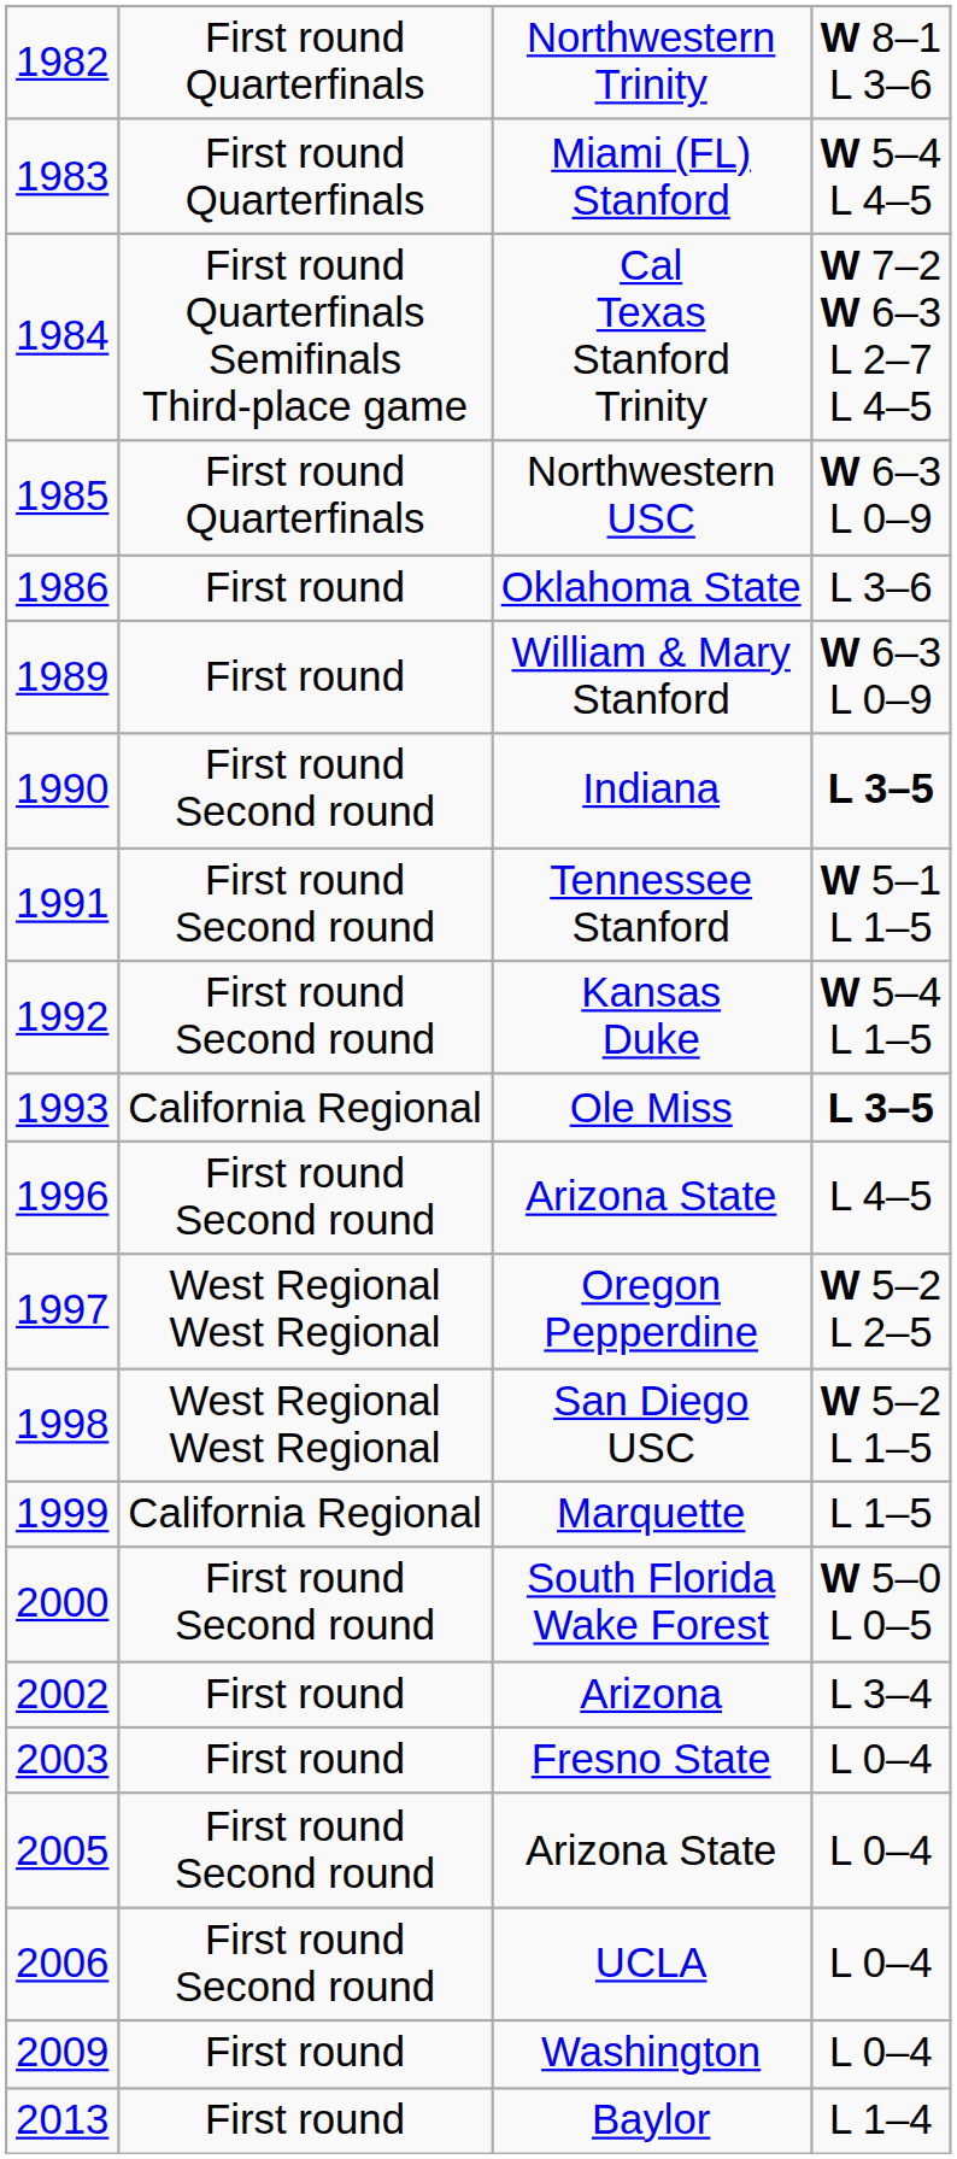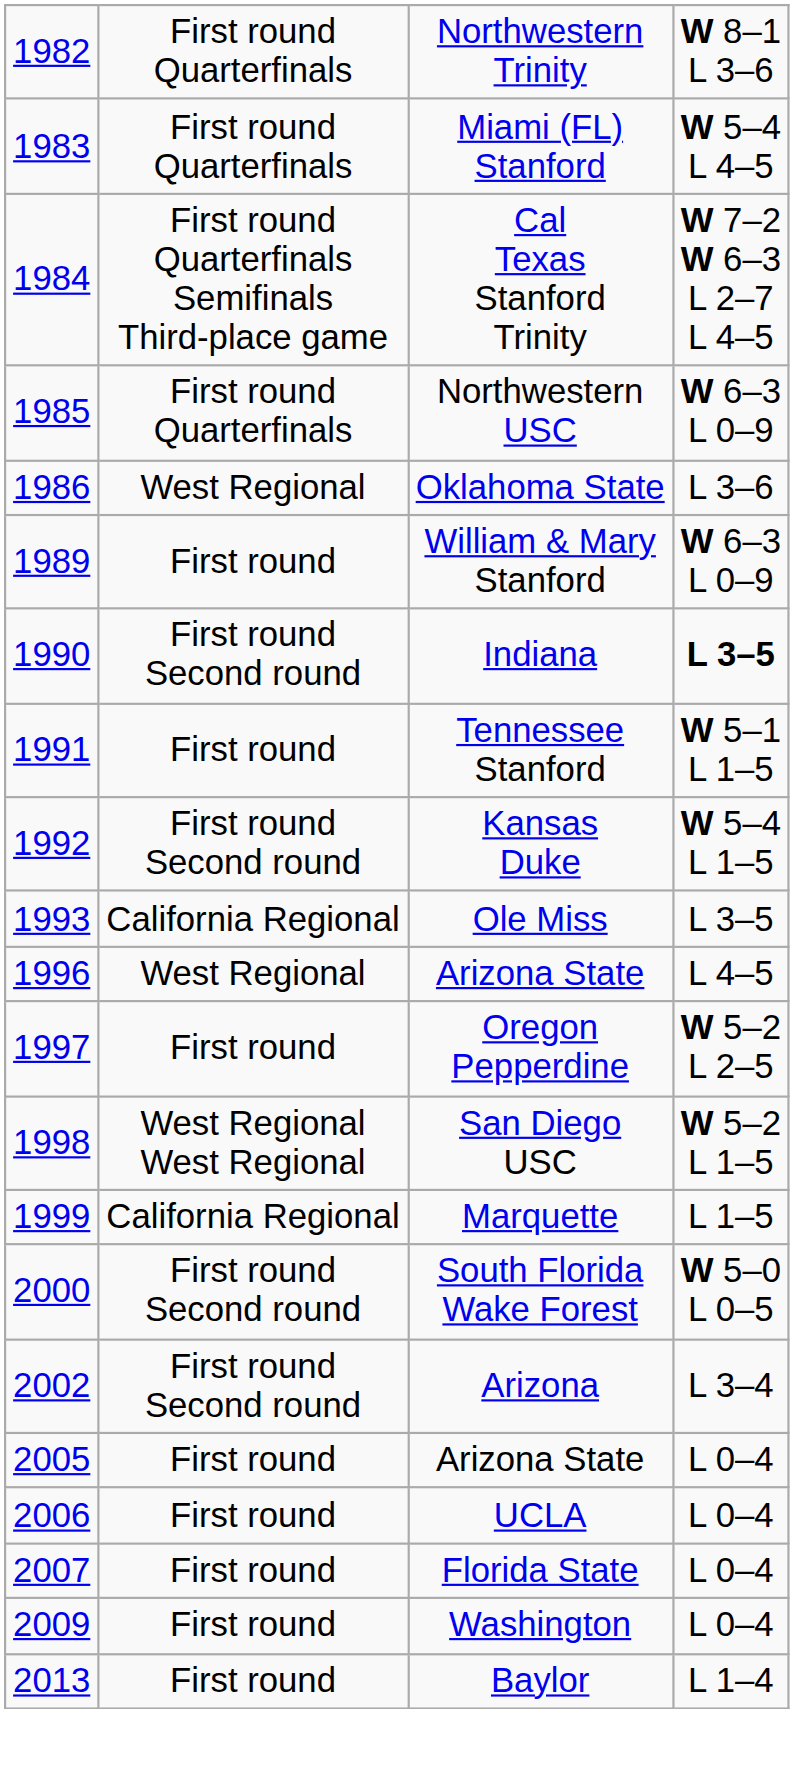Oklahoma State | column 2: First round -> West Regional
Tennessee Stanford | column 2: First round Second round -> First round
Ole Miss | column 4: bold -> normal
1996 / Arizona State | column 2: First round Second round -> West Regional
Oregon Pepperdine | column 2: West Regional West Regional -> First round
Arizona | column 2: First round -> First round Second round
- row: 2003 | First round | Fresno State | L 0–4
2005 / Arizona State | column 2: First round Second round -> First round
UCLA | column 2: First round Second round -> First round
+ row: 2007 | First round | Florida State | L 0–4
